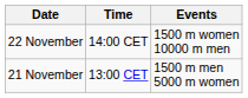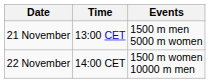rows swapped: 21 November <-> 22 November
